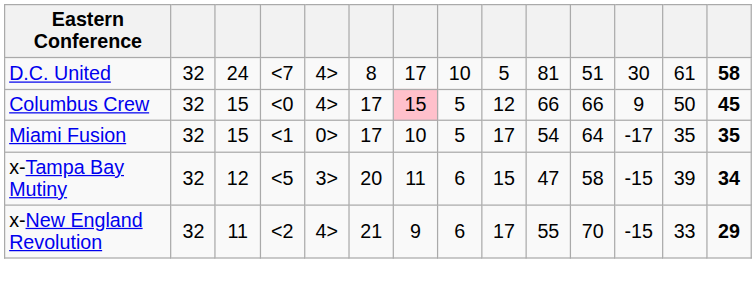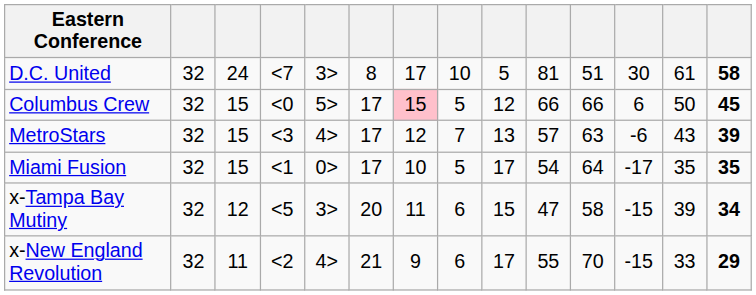D.C. United | column 5: 4> -> 3>
Columbus Crew | column 5: 4> -> 5>
Columbus Crew | column 12: 9 -> 6
+ row: MetroStars | 32 | 15 | <3 | 4> | 17 | 12 | 7 | 13 | 57 | 63 | -6 | 43 | 39
